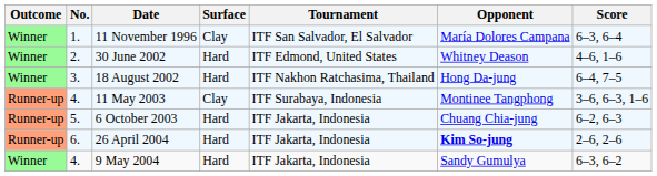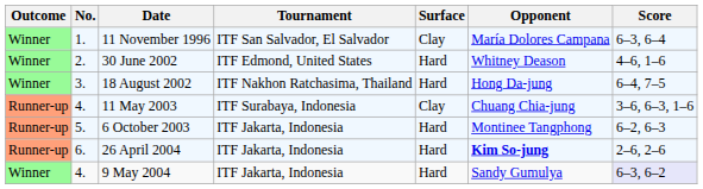columns swapped: Tournament <-> Surface
11 May 2003 | Opponent: Montinee Tangphong -> Chuang Chia-jung
6 October 2003 | Opponent: Chuang Chia-jung -> Montinee Tangphong
9 May 2004 | Score: no background -> lavender background
